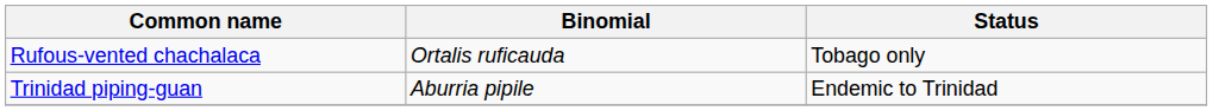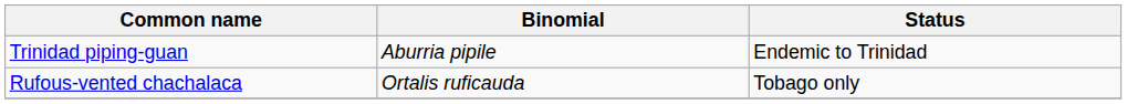rows swapped: Trinidad piping-guan <-> Rufous-vented chachalaca
